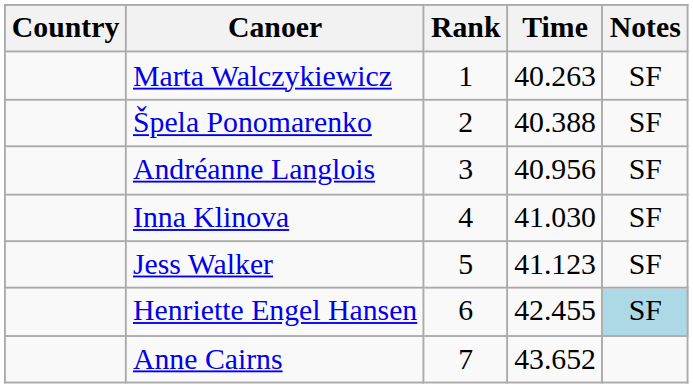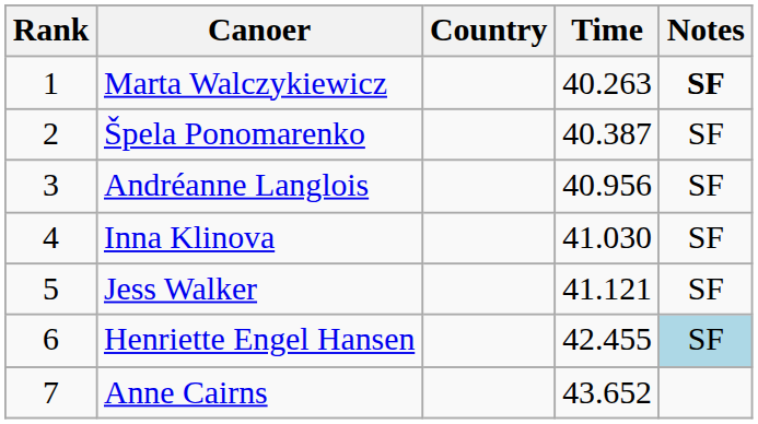columns swapped: Rank <-> Country
Marta Walczykiewicz | Notes: normal -> bold
Špela Ponomarenko | Time: 40.388 -> 40.387
Jess Walker | Time: 41.123 -> 41.121
